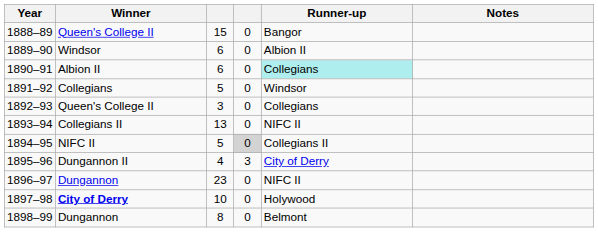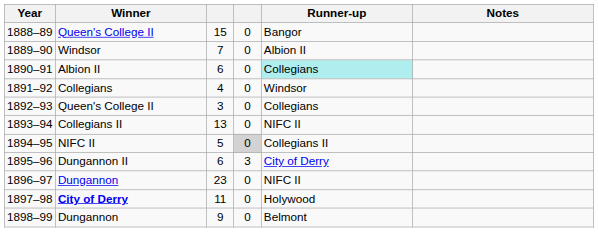1889–90 | column 3: 6 -> 7
1891–92 | column 3: 5 -> 4
1895–96 | column 3: 4 -> 6
1897–98 | column 3: 10 -> 11
1898–99 | column 3: 8 -> 9
